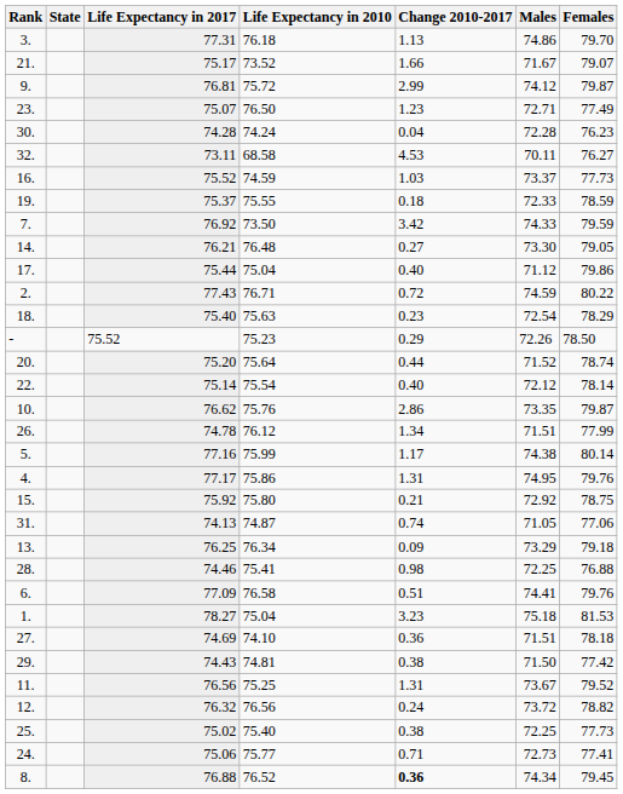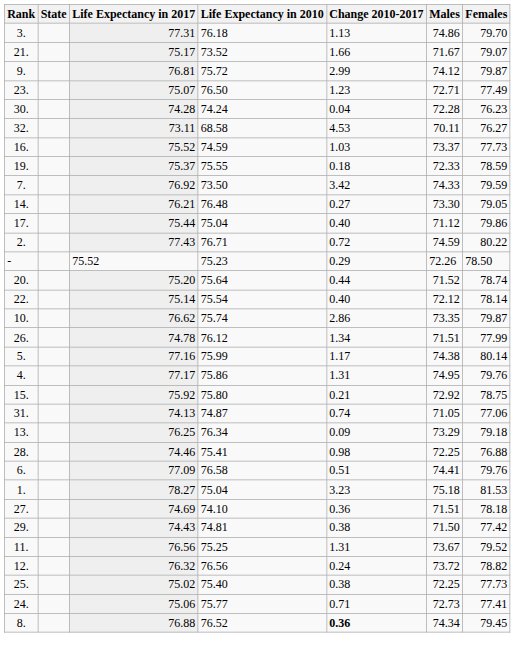- row: 18. | 75.40 | 75.63 | 0.23 | 72.54 | 78.29
10. | Life Expectancy in 2010: 75.76 -> 75.74
